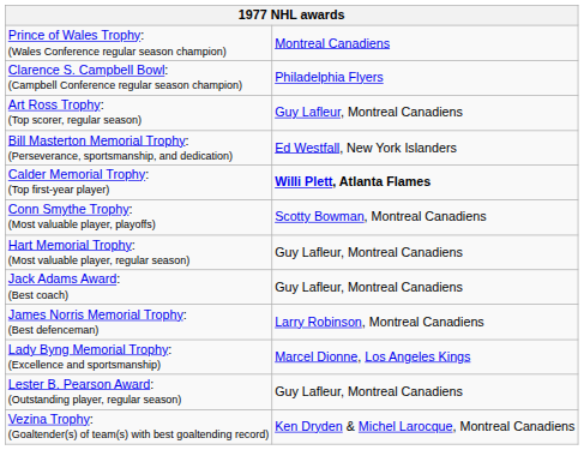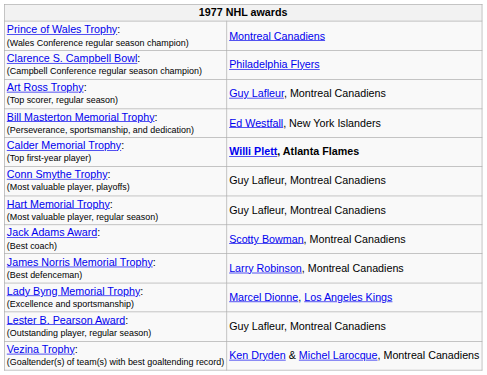Conn Smythe Trophy: (Most valuable player, playoffs) | column 2: Scotty Bowman, Montreal Canadiens -> Guy Lafleur, Montreal Canadiens
Jack Adams Award: (Best coach) | column 2: Guy Lafleur, Montreal Canadiens -> Scotty Bowman, Montreal Canadiens
